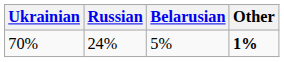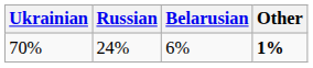70% | Belarusian: 5% -> 6%
